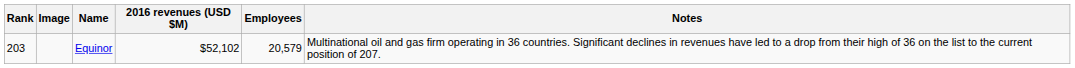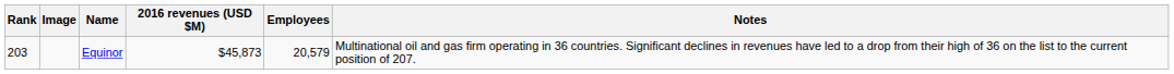Equinor | 2016 revenues (USD $M): $52,102 -> $45,873
